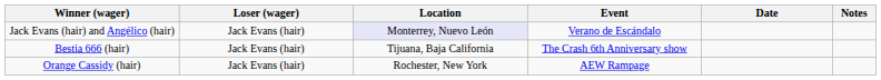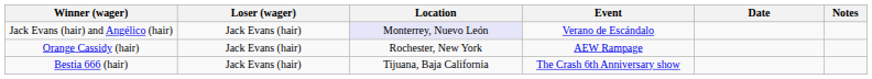rows swapped: Bestia 666 (hair) <-> Orange Cassidy (hair)
